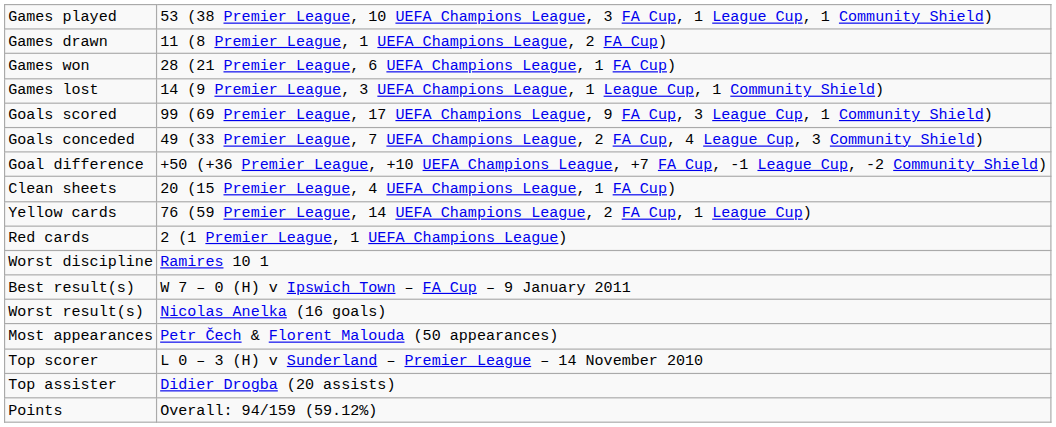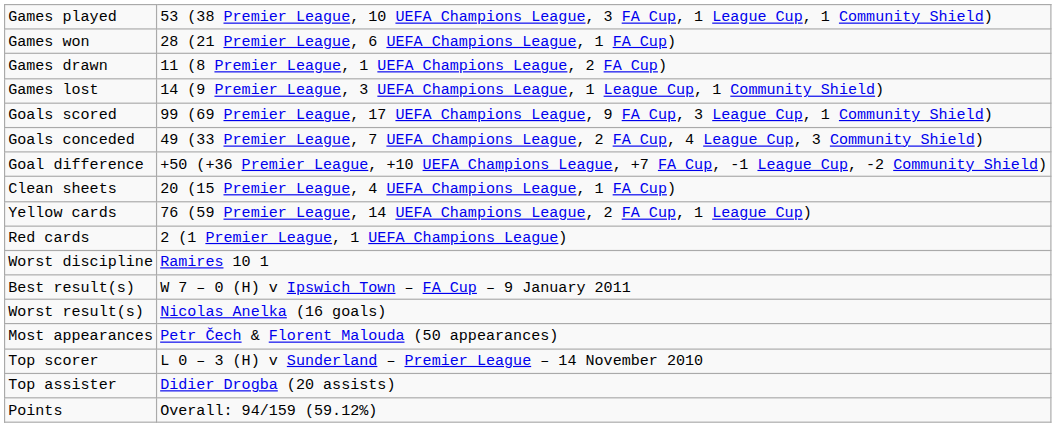rows swapped: Games won <-> Games drawn
